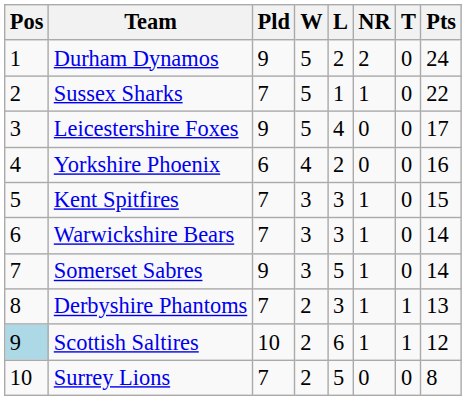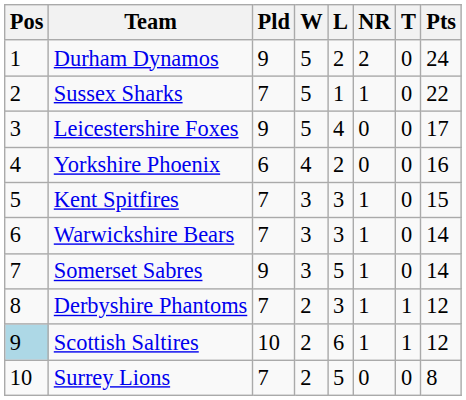Derbyshire Phantoms | Pts: 13 -> 12
